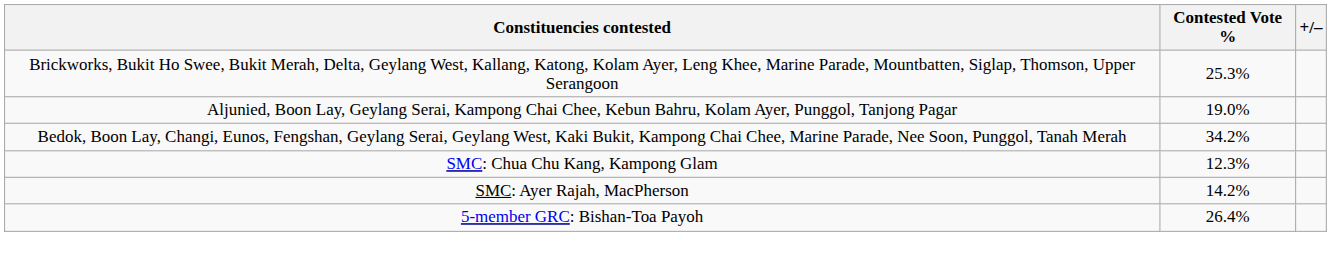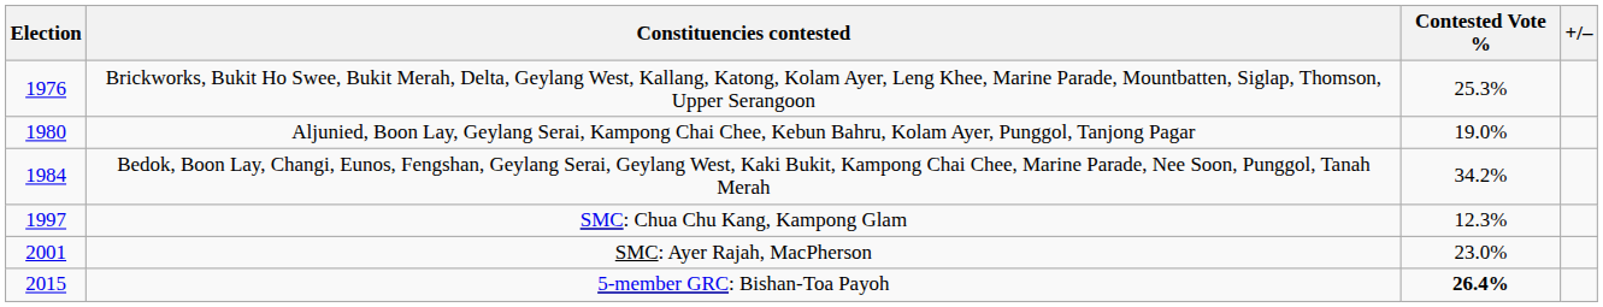+ column: Election | 1976 | 1980 | 1984 | 1997 | 2001 | 2015
SMC: Ayer Rajah, MacPherson | Contested Vote %: 14.2% -> 23.0%
5-member GRC: Bishan-Toa Payoh | Contested Vote %: normal -> bold
